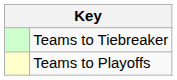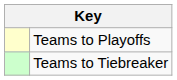rows swapped: Teams to Playoffs <-> Teams to Tiebreaker
